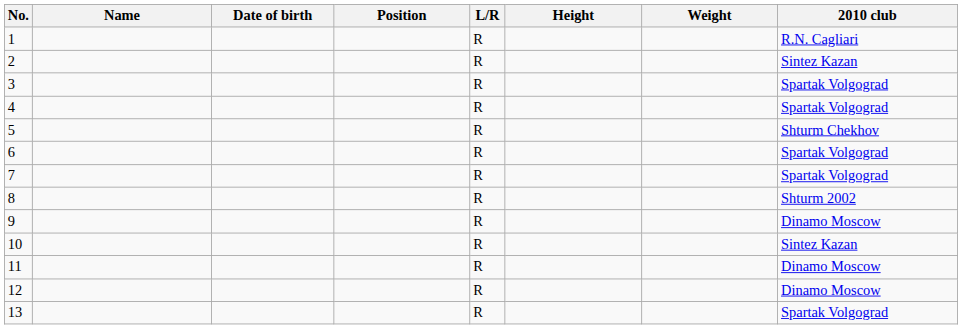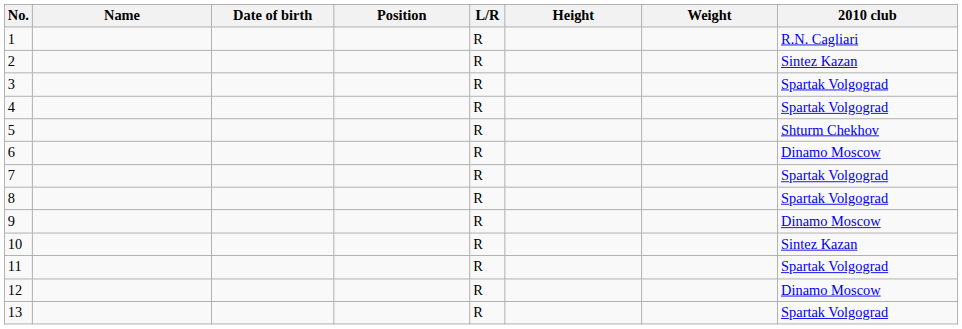6 | 2010 club: Spartak Volgograd -> Dinamo Moscow
8 | 2010 club: Shturm 2002 -> Spartak Volgograd
11 | 2010 club: Dinamo Moscow -> Spartak Volgograd
